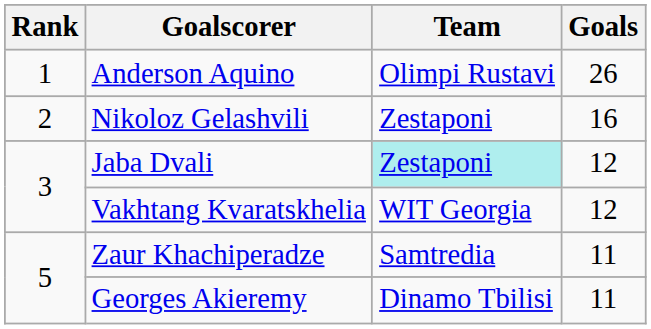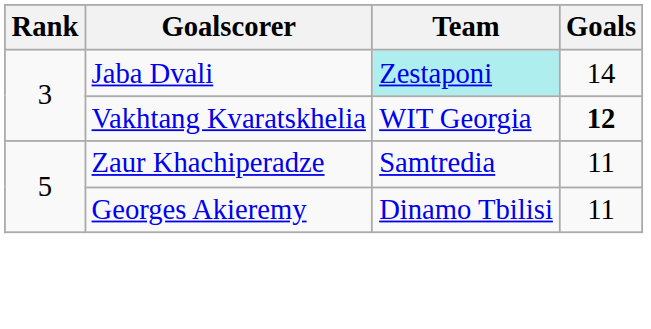- row: 1 | Anderson Aquino | Olimpi Rustavi | 26
- row: 2 | Nikoloz Gelashvili | Zestaponi | 16
Jaba Dvali | Goals: 12 -> 14
Vakhtang Kvaratskhelia | Goals: normal -> bold
